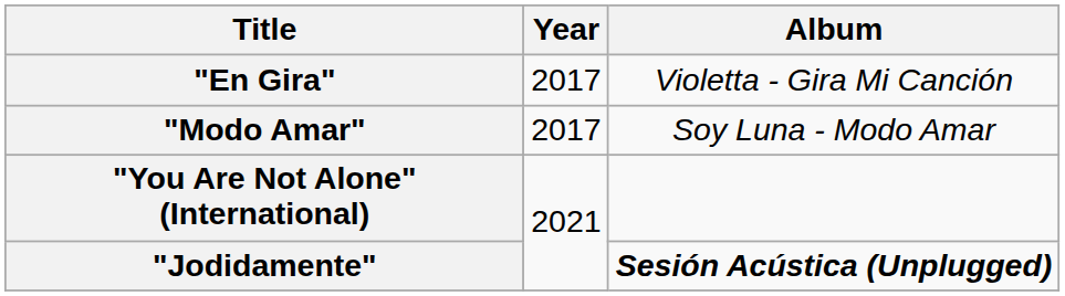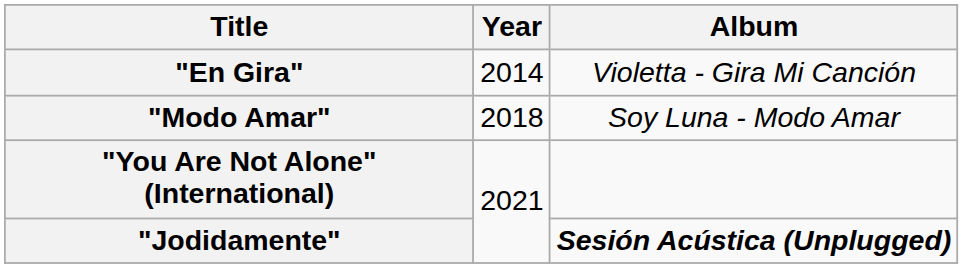"En Gira" | Year: 2017 -> 2014
"Modo Amar" | Year: 2017 -> 2018
